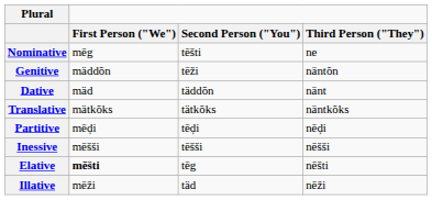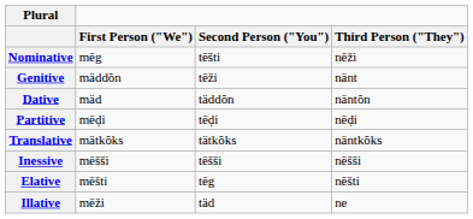Nominative | Third Person ("They"): ne -> nēži
Genitive | Third Person ("They"): näntõn -> nänt
Dative | Third Person ("They"): nänt -> näntõn
rows swapped: Translative <-> Partitive
Elative | First Person ("We"): bold -> normal
Illative | Third Person ("They"): nēži -> ne
